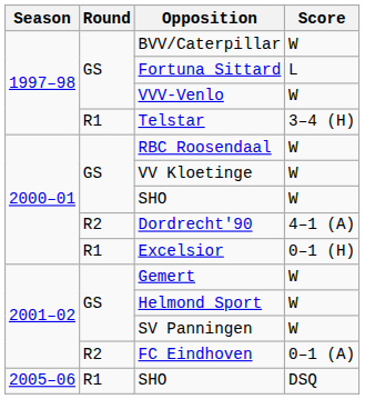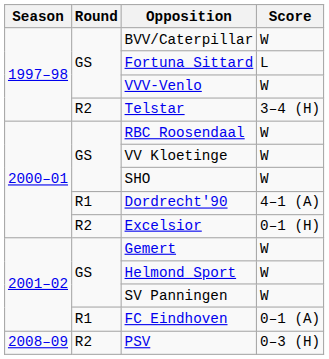Telstar | Round: R1 -> R2
Dordrecht'90 | Round: R2 -> R1
Excelsior | Round: R1 -> R2
FC Eindhoven | Round: R2 -> R1
- row: 2005–06 | R1 | SHO | DSQ
+ row: 2008–09 | R2 | PSV | 0–3 (H)
